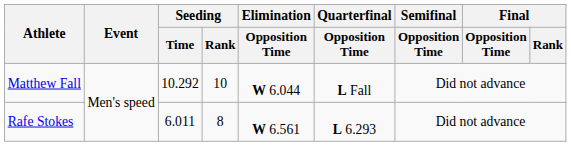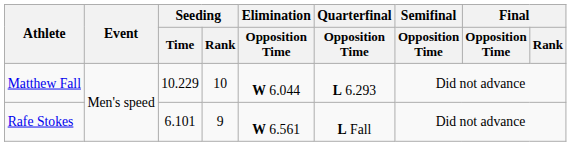Matthew Fall | Seeding / Time: 10.292 -> 10.229
Matthew Fall | Quarterfinal / Opposition Time: L Fall -> L 6.293
Rafe Stokes | Seeding / Time: 6.011 -> 6.101
Rafe Stokes | Seeding / Rank: 8 -> 9
Rafe Stokes | Quarterfinal / Opposition Time: L 6.293 -> L Fall
